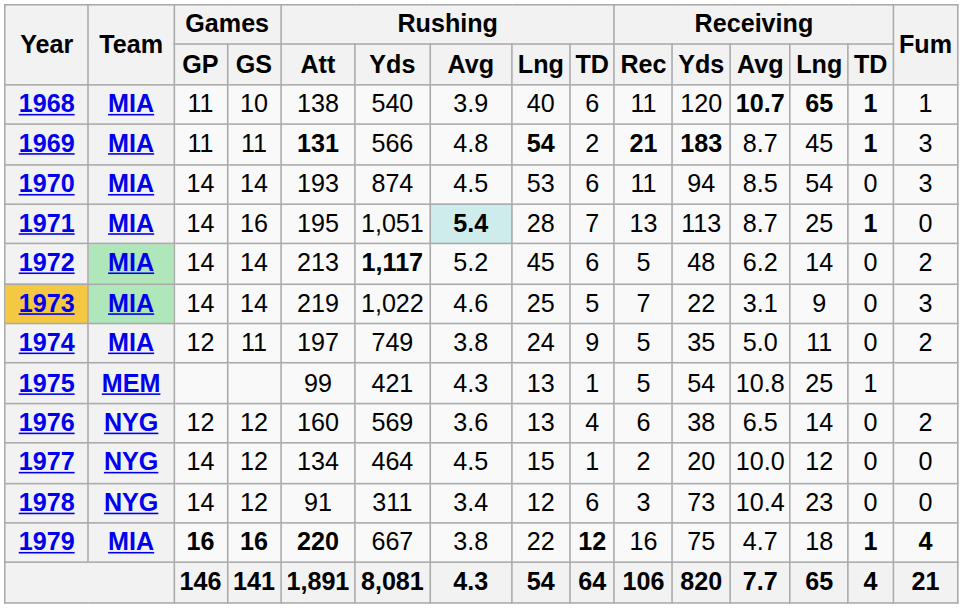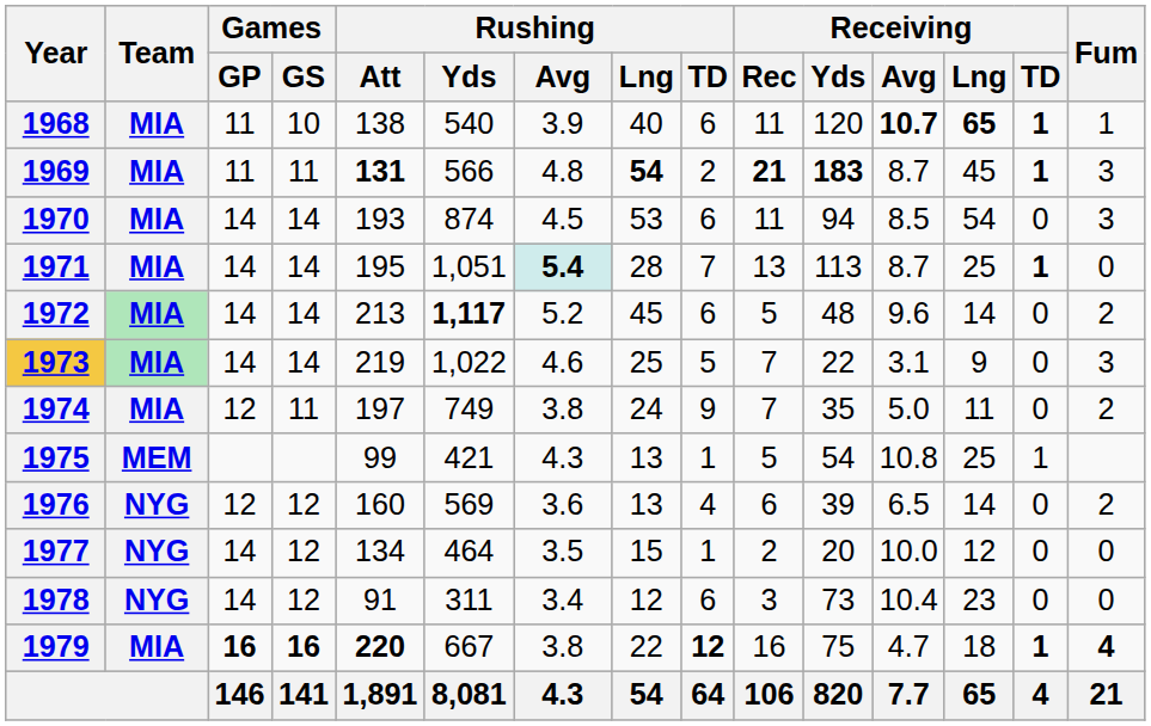1971 | Games / GS: 16 -> 14
1972 | Receiving / Avg: 6.2 -> 9.6
1974 | Receiving / Rec: 5 -> 7
1976 | Receiving / Yds: 38 -> 39
1977 | Rushing / Avg: 4.5 -> 3.5
